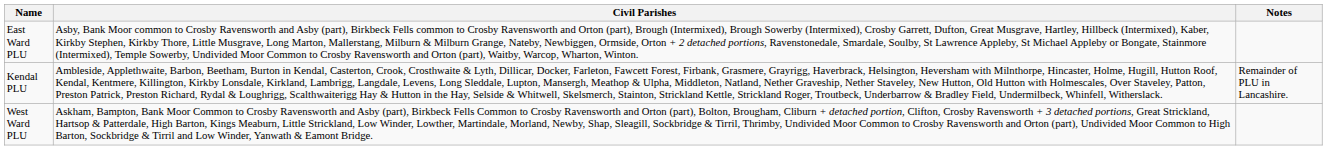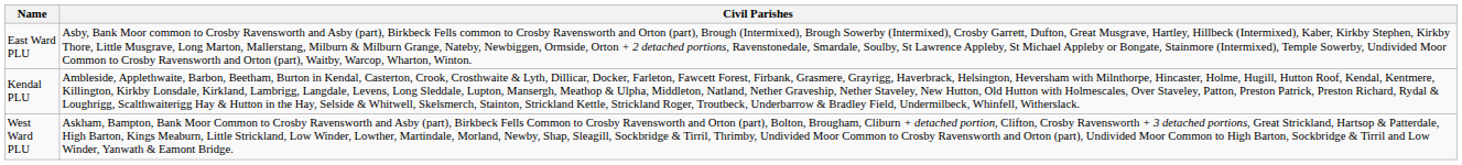- column: Notes | Remainder of PLU in Lancashire.
